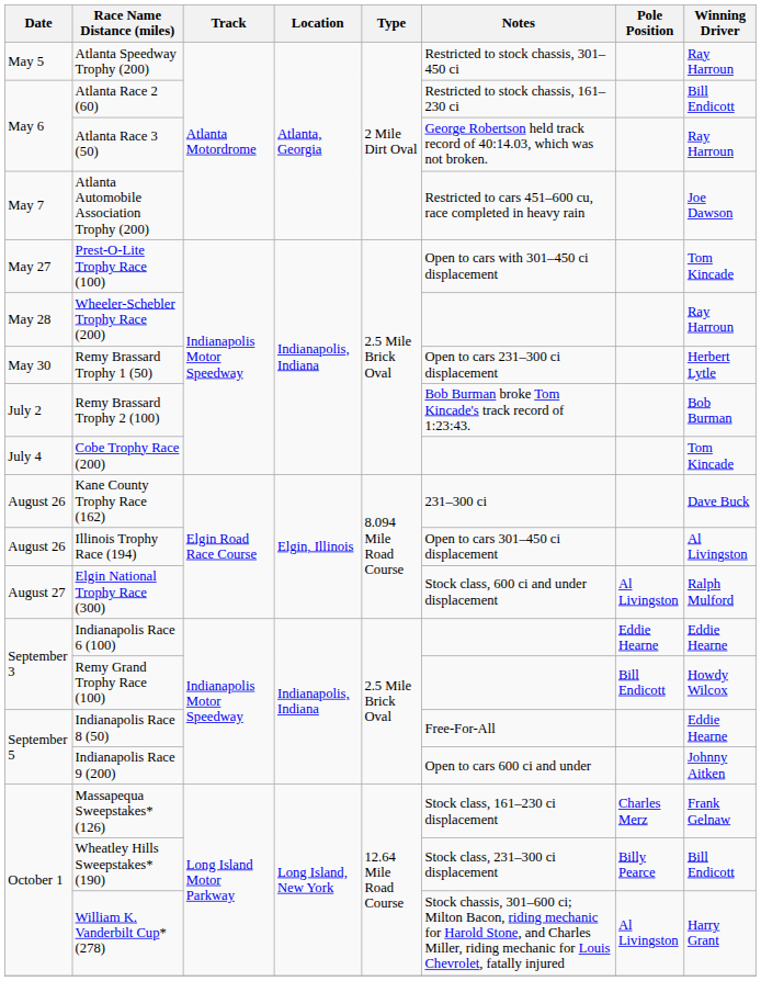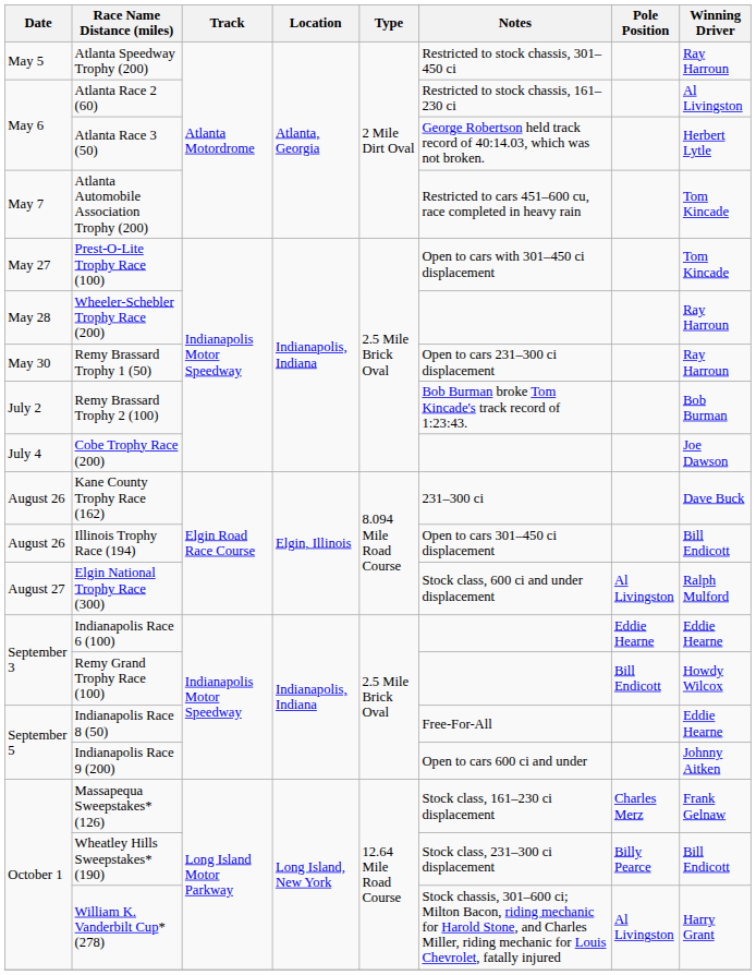Atlanta Race 2 (60) | Winning Driver: Bill Endicott -> Al Livingston
Atlanta Race 3 (50) | Winning Driver: Ray Harroun -> Herbert Lytle
Atlanta Automobile Association Trophy (200) | Winning Driver: Joe Dawson -> Tom Kincade
Remy Brassard Trophy 1 (50) | Winning Driver: Herbert Lytle -> Ray Harroun
Cobe Trophy Race (200) | Winning Driver: Tom Kincade -> Joe Dawson
Illinois Trophy Race (194) | Winning Driver: Al Livingston -> Bill Endicott
